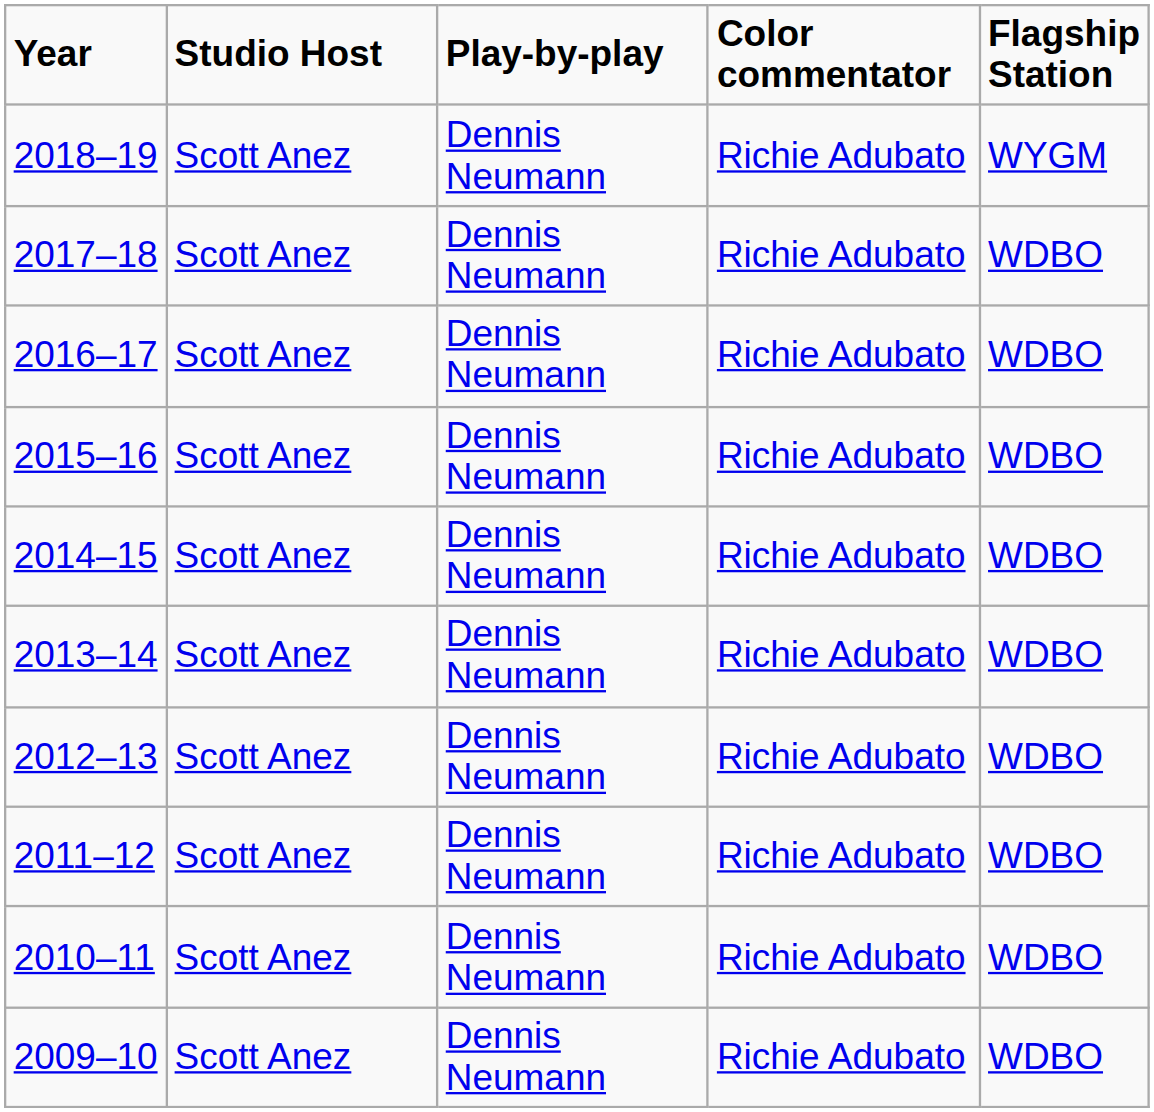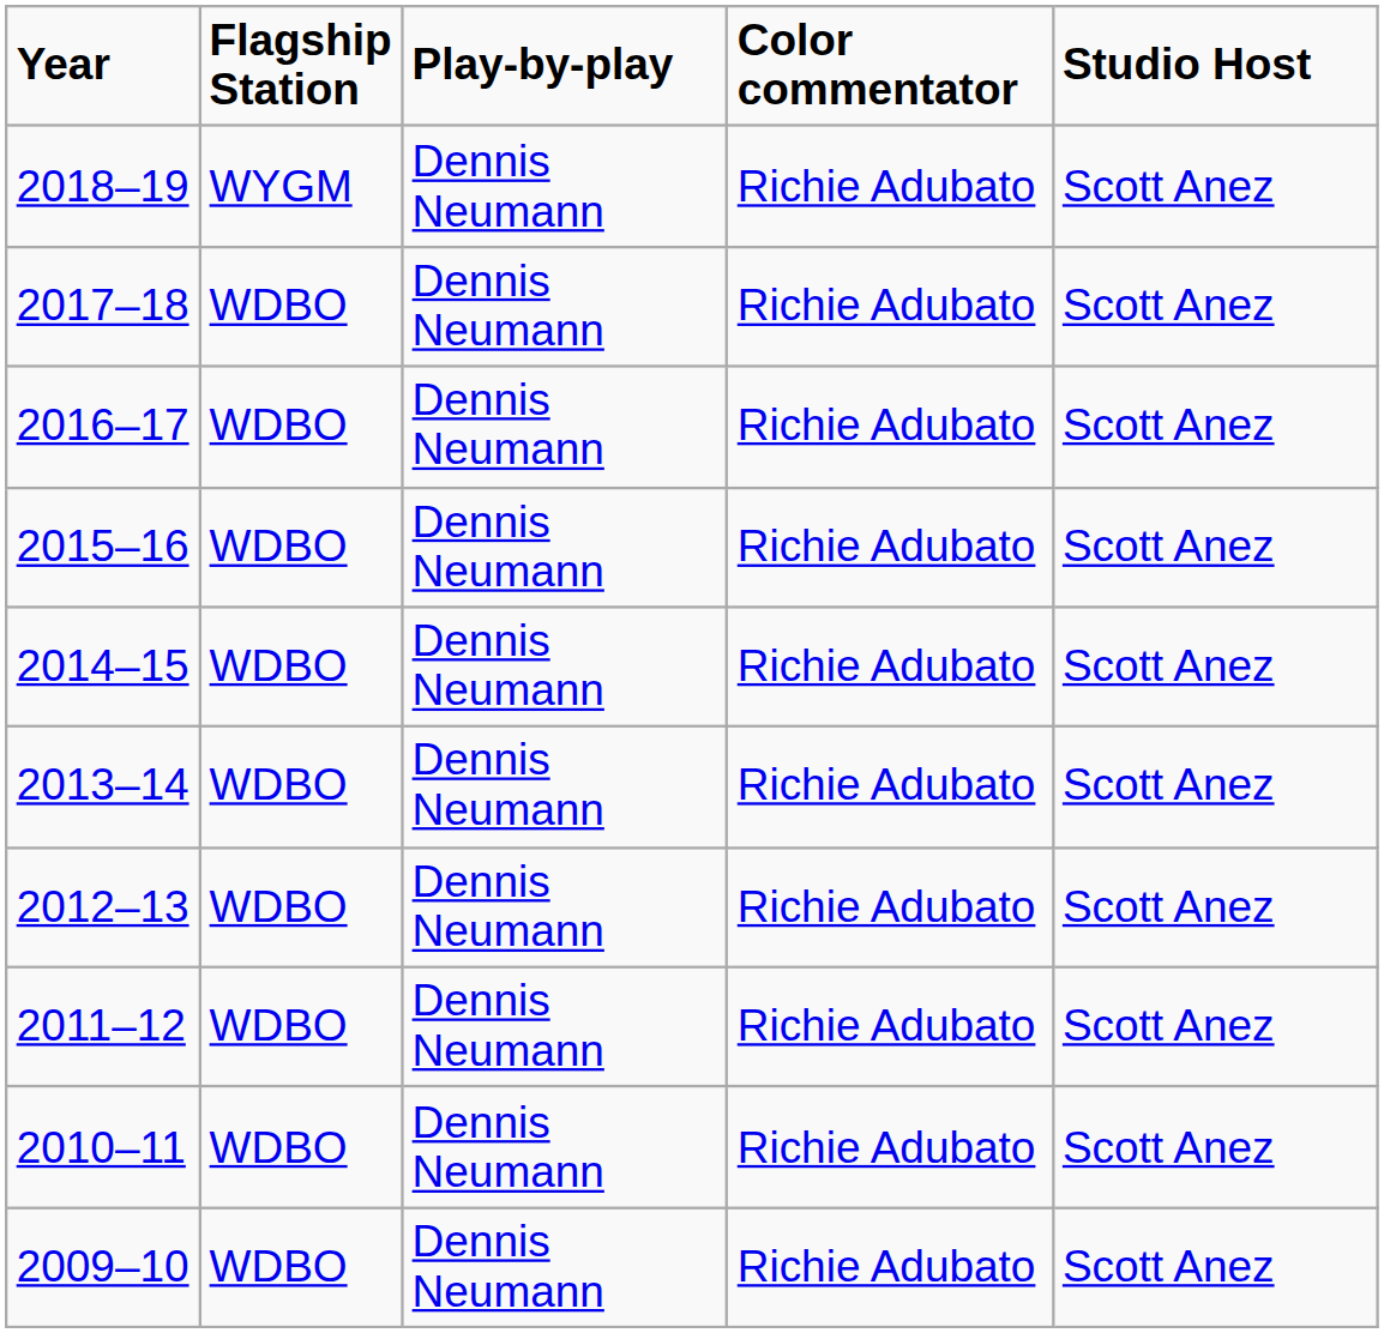columns swapped: Flagship Station <-> Studio Host
